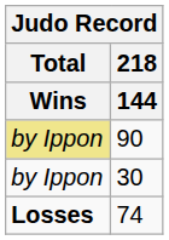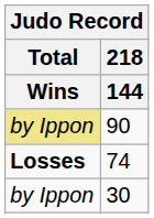rows swapped: 74 <-> 30
